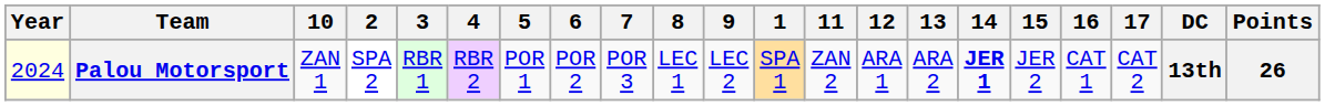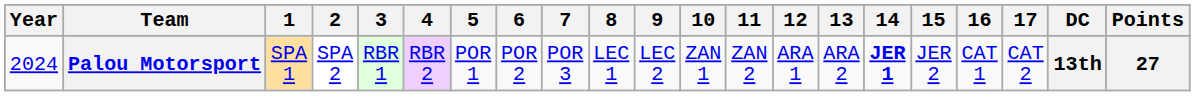columns swapped: 1 <-> 10
Palou Motorsport | Year: lightyellow background -> no background
Palou Motorsport | Points: 26 -> 27
